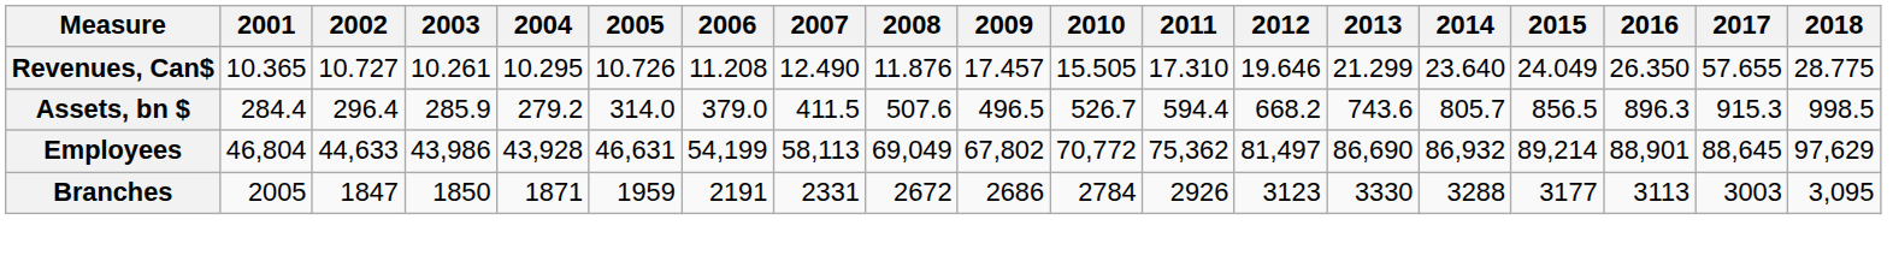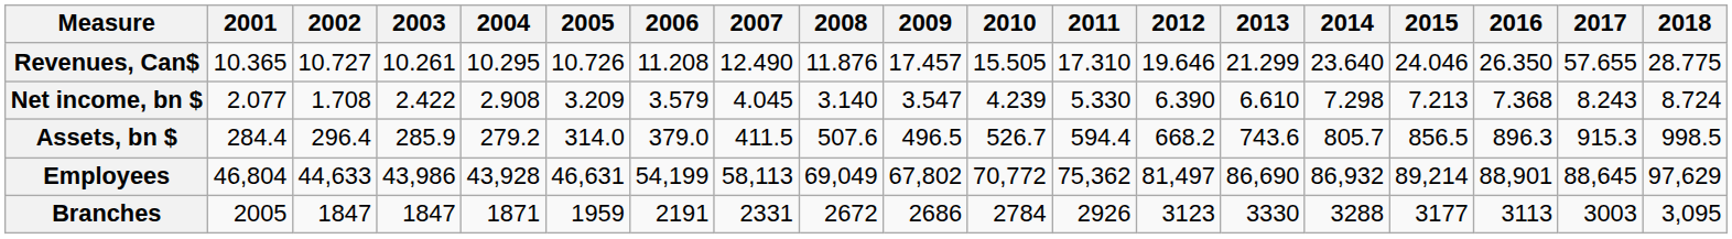Revenues, Can$ | 2015: 24.049 -> 24.046
+ row: Net income, bn $ | 2.077 | 1.708 | 2.422 | 2.908 | 3.209 | 3.579 | 4.045 | 3.140 | 3.547 | 4.239 | 5.330 | 6.390 | 6.610 | 7.298 | 7.213 | 7.368 | 8.243 | 8.724
Branches | 2003: 1850 -> 1847
